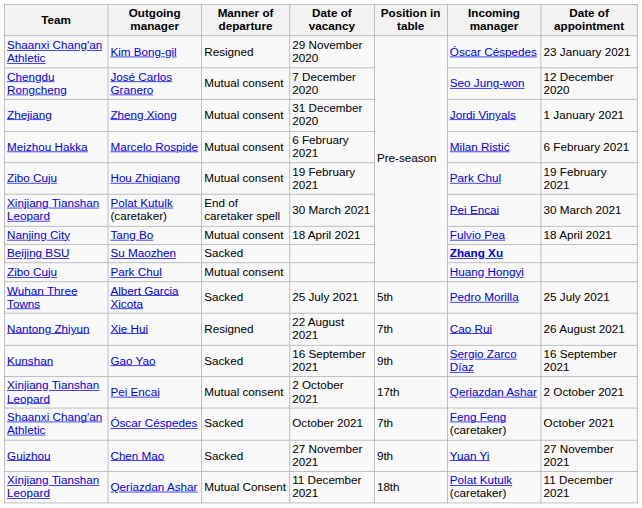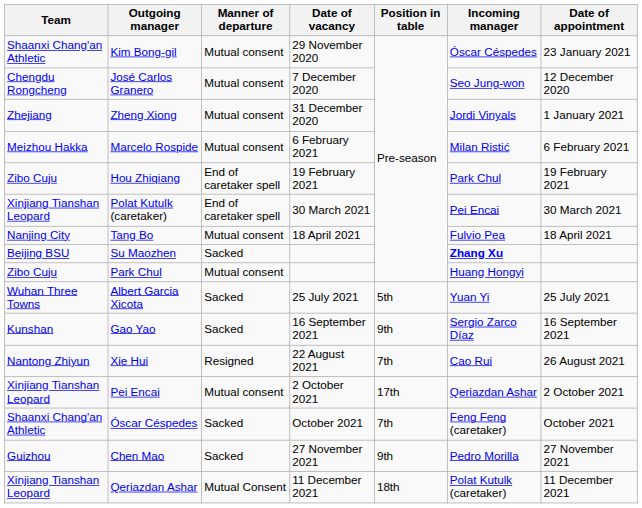Kim Bong-gil | Manner of departure: Resigned -> Mutual consent
Hou Zhiqiang | Manner of departure: Mutual consent -> End of caretaker spell
Albert Garcia Xicota | Incoming manager: Pedro Morilla -> Yuan Yi
rows swapped: Xie Hui <-> Gao Yao
Chen Mao | Incoming manager: Yuan Yi -> Pedro Morilla
